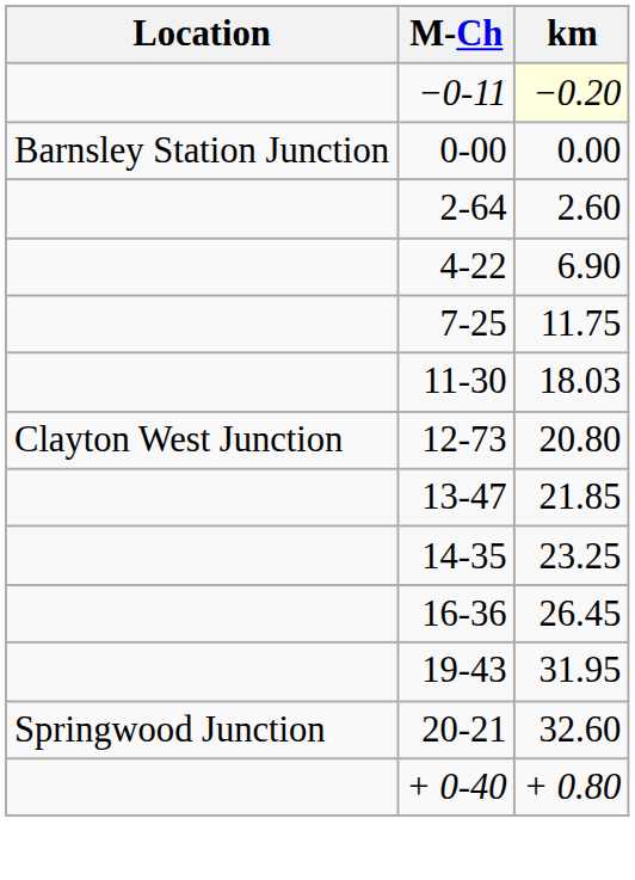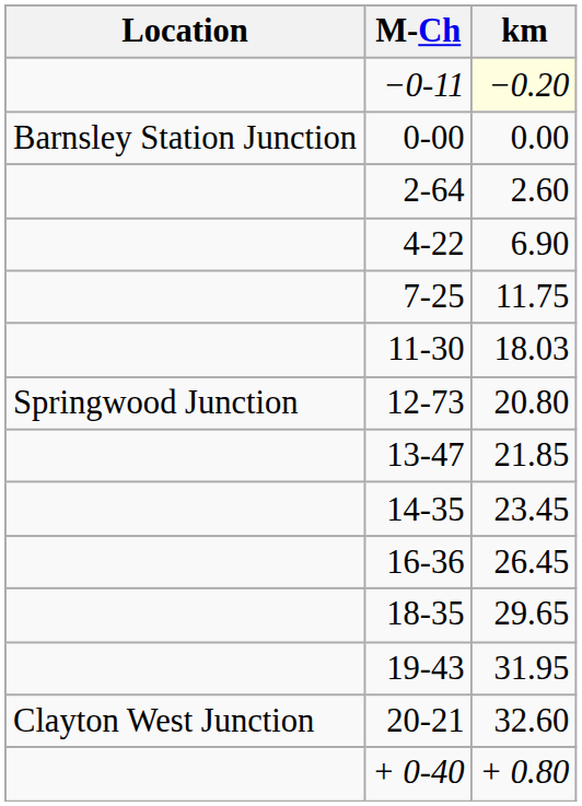12-73 | Location: Clayton West Junction -> Springwood Junction
14-35 | km: 23.25 -> 23.45
+ row: 18-35 | 29.65
20-21 | Location: Springwood Junction -> Clayton West Junction
